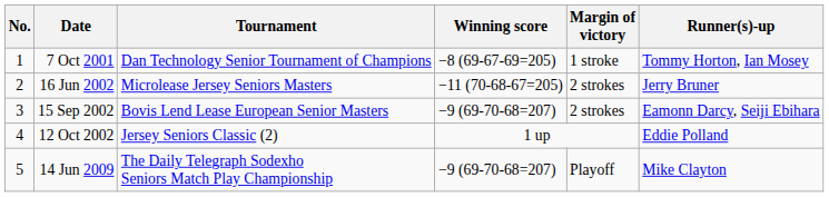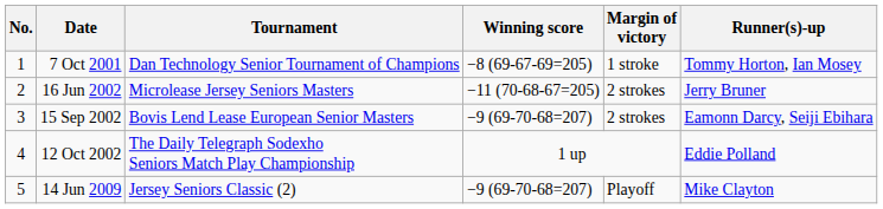12 Oct 2002 | Tournament: Jersey Seniors Classic (2) -> The Daily Telegraph Sodexho Seniors Match Play Championship
14 Jun 2009 | Tournament: The Daily Telegraph Sodexho Seniors Match Play Championship -> Jersey Seniors Classic (2)
